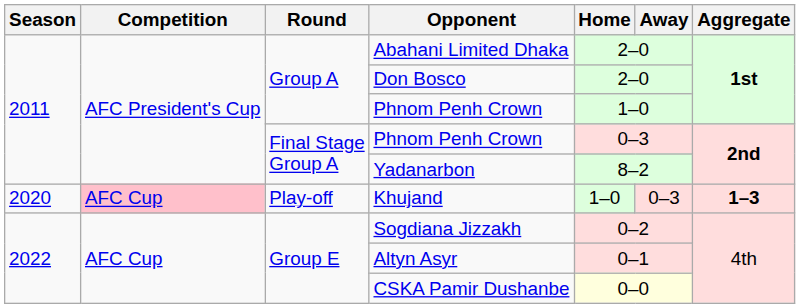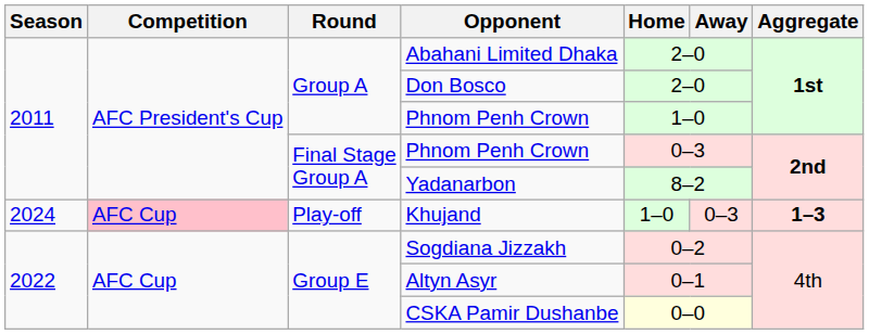Khujand | Season: 2020 -> 2024
